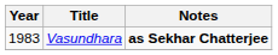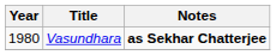Vasundhara | Year: 1983 -> 1980
